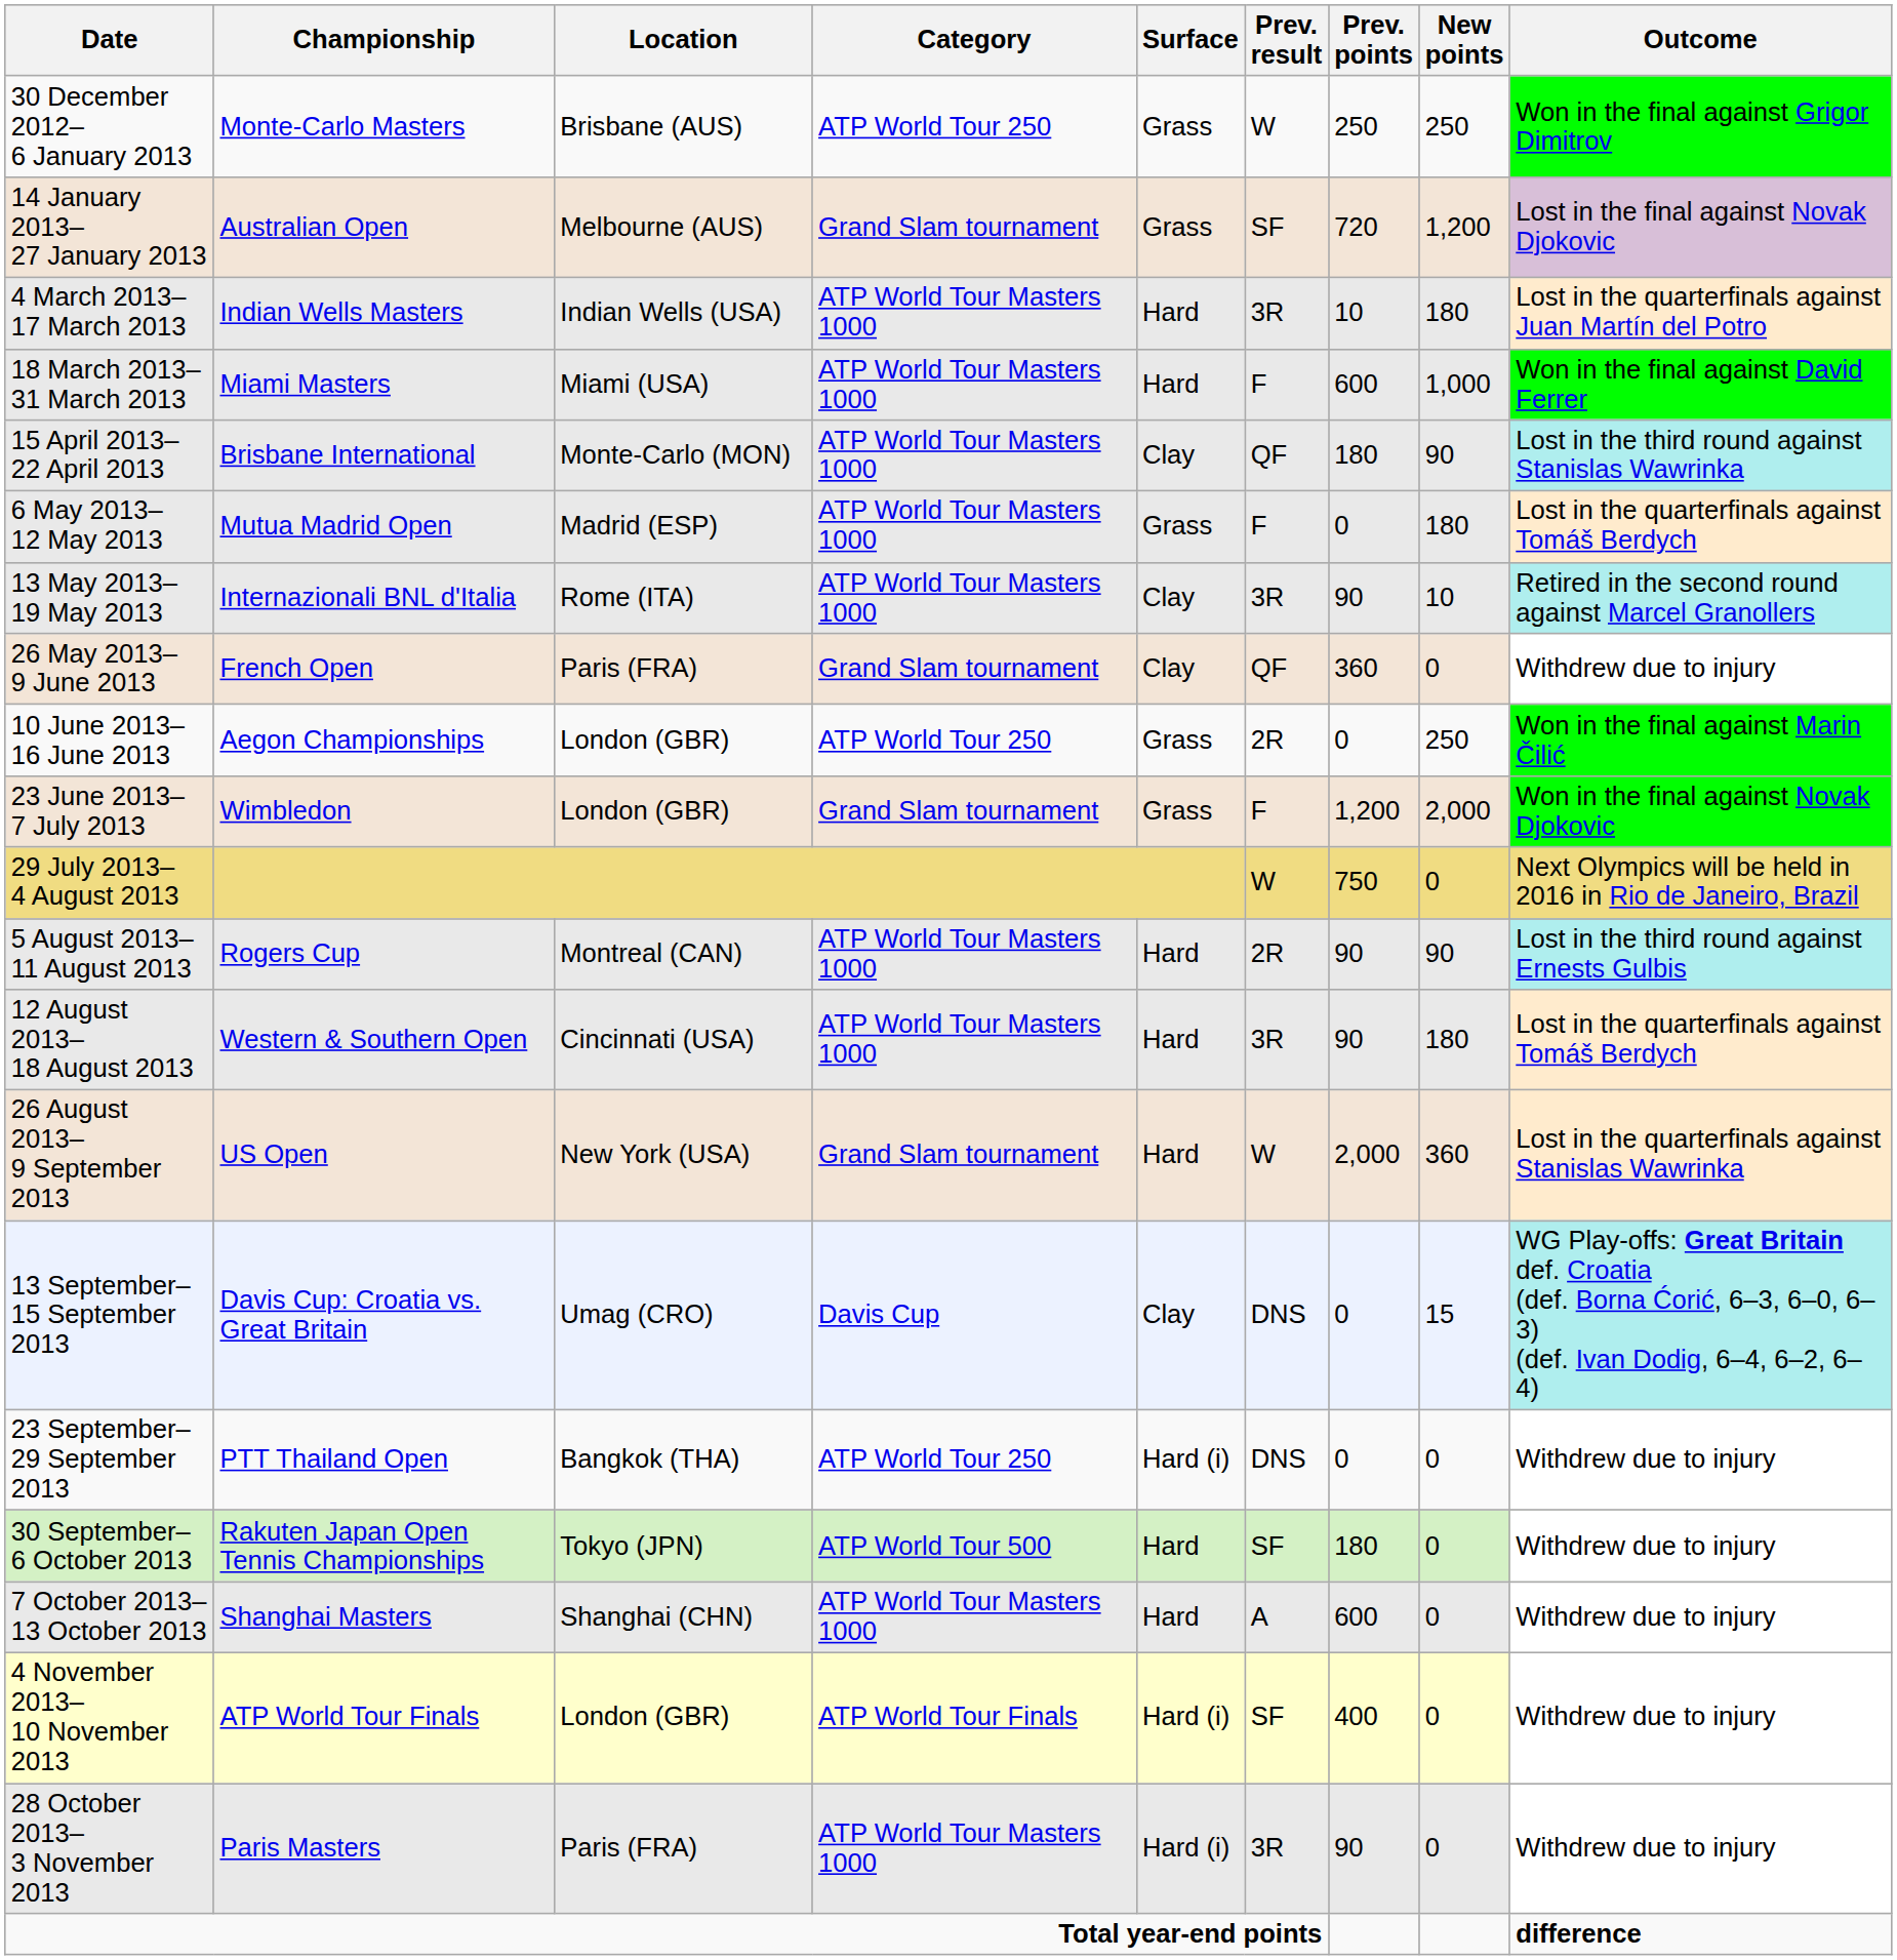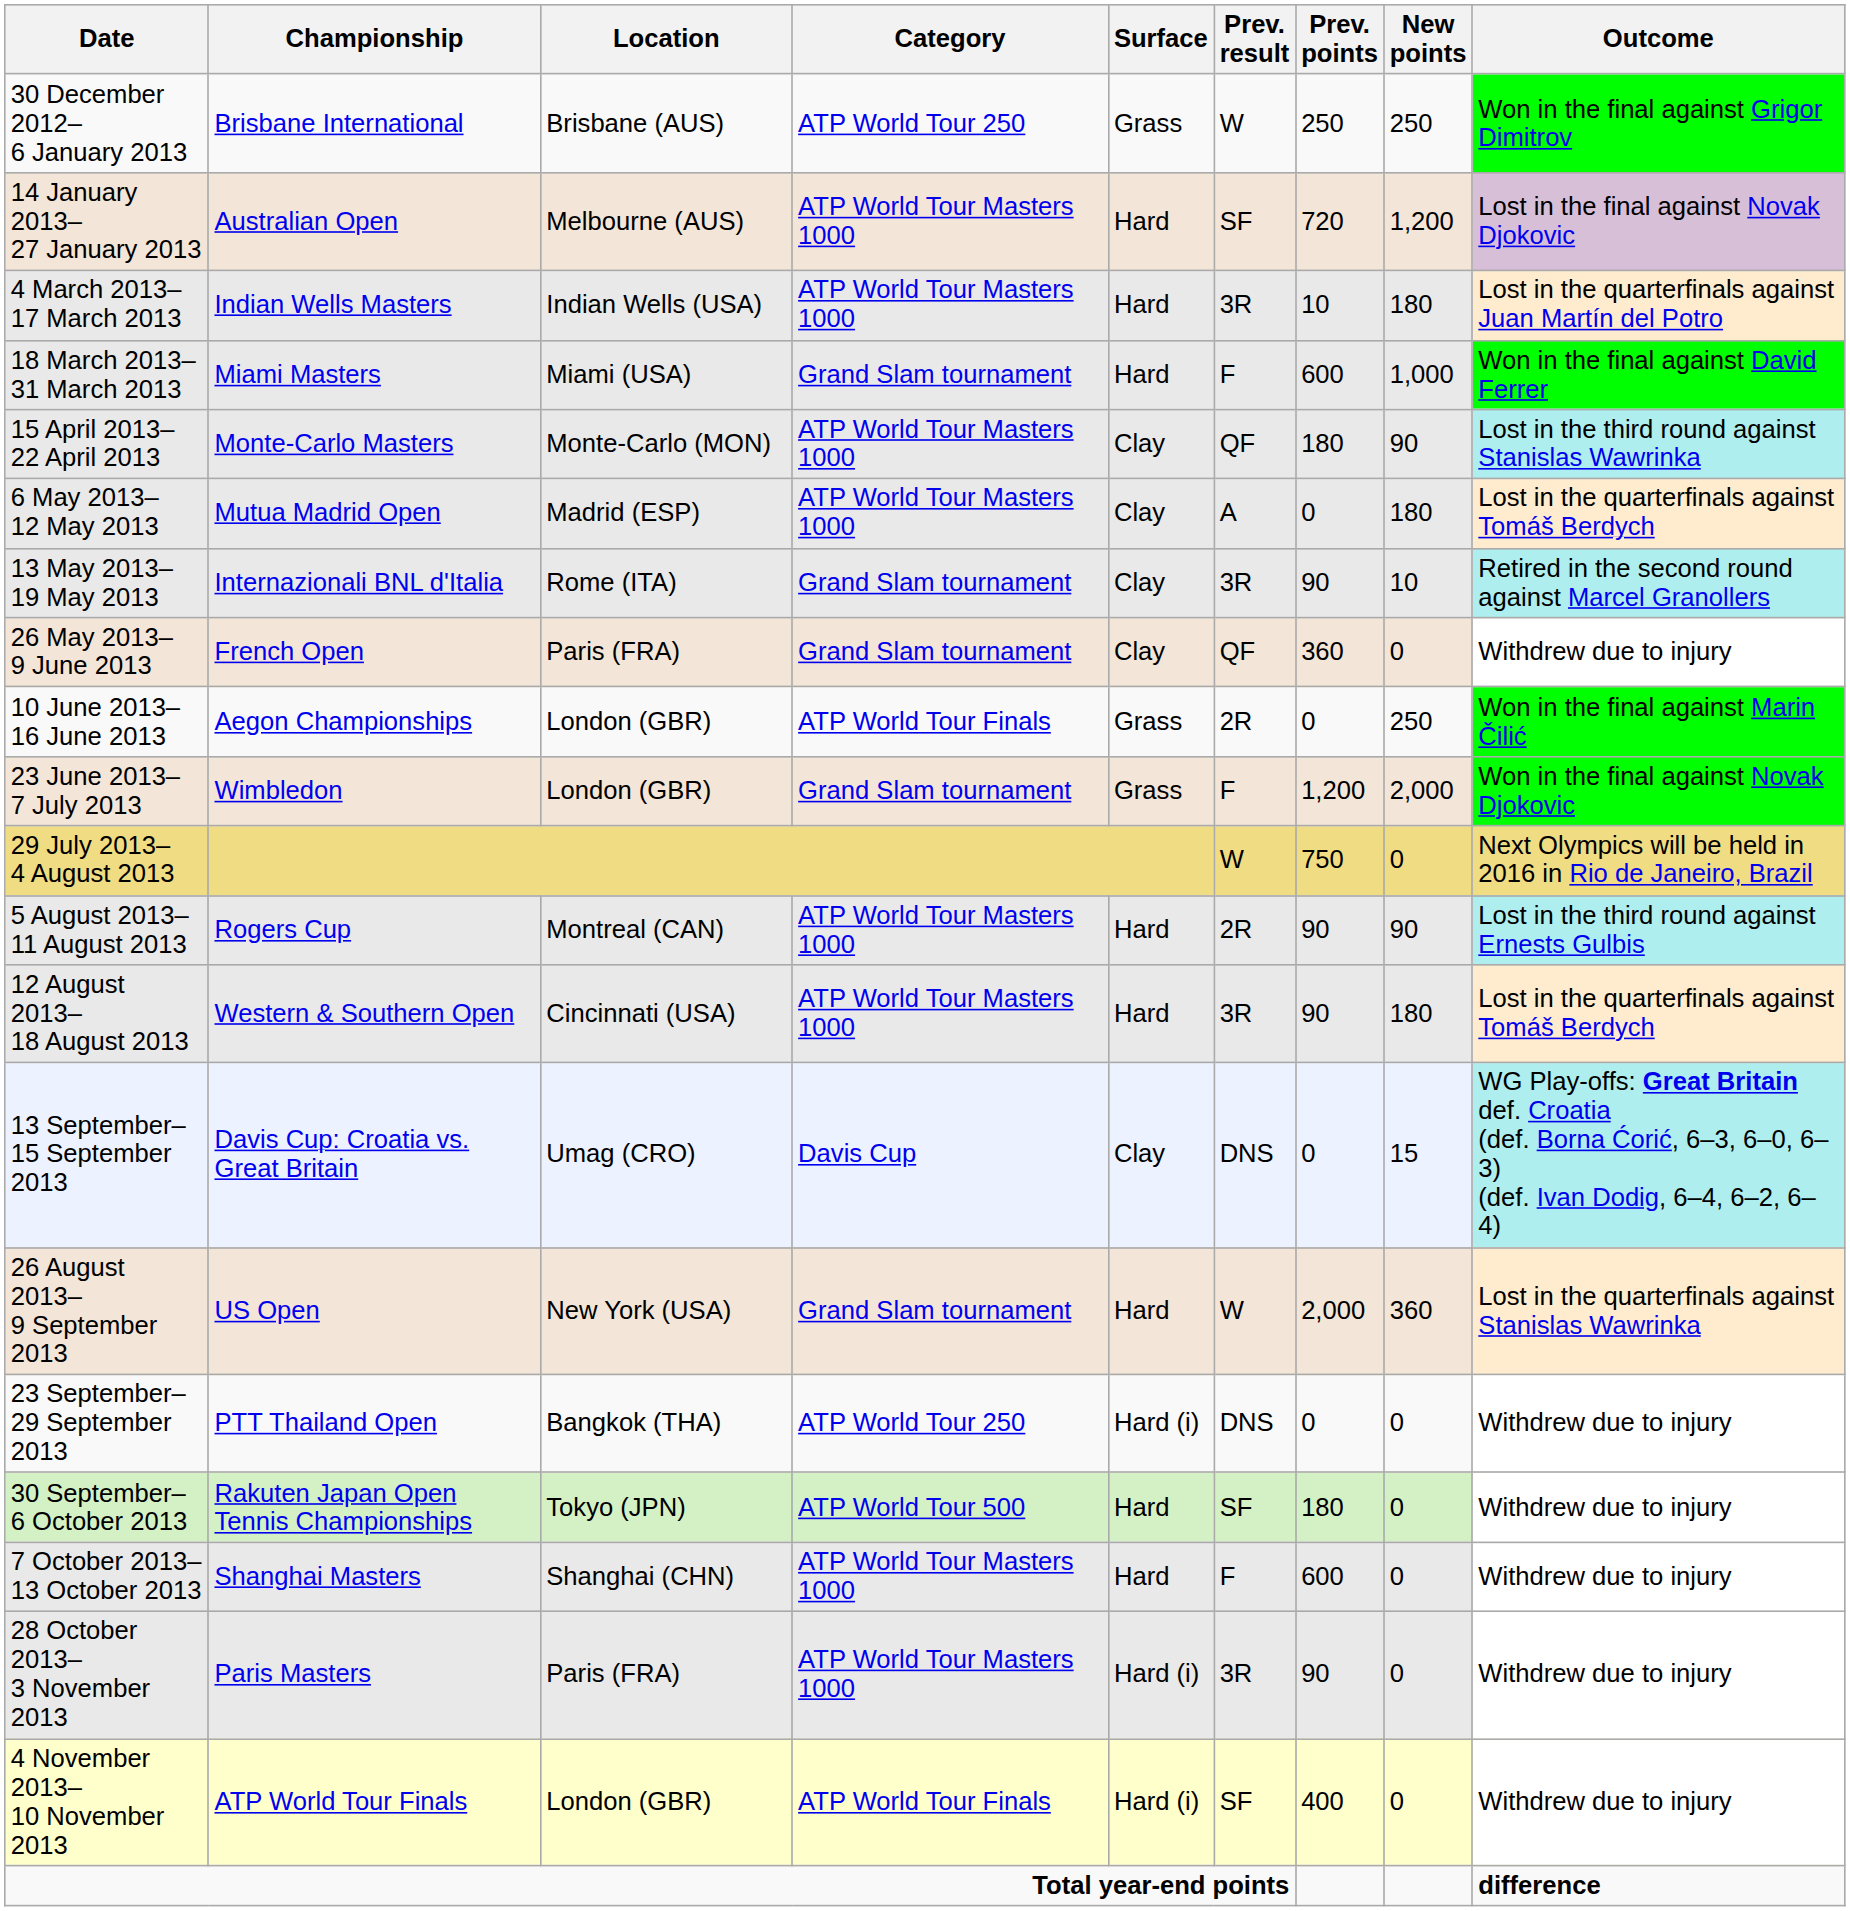30 December 2012– 6 January 2013 | Championship: Monte-Carlo Masters -> Brisbane International
14 January 2013– 27 January 2013 | Category: Grand Slam tournament -> ATP World Tour Masters 1000
14 January 2013– 27 January 2013 | Surface: Grass -> Hard
18 March 2013– 31 March 2013 | Category: ATP World Tour Masters 1000 -> Grand Slam tournament
15 April 2013– 22 April 2013 | Championship: Brisbane International -> Monte-Carlo Masters
6 May 2013– 12 May 2013 | Surface: Grass -> Clay
6 May 2013– 12 May 2013 | Prev. result: F -> A
13 May 2013– 19 May 2013 | Category: ATP World Tour Masters 1000 -> Grand Slam tournament
10 June 2013– 16 June 2013 | Category: ATP World Tour 250 -> ATP World Tour Finals
rows swapped: 26 August 2013– 9 September 2013 <-> 13 September– 15 September 2013
7 October 2013– 13 October 2013 | Prev. result: A -> F
rows swapped: 28 October 2013– 3 November 2013 <-> 4 November 2013– 10 November 2013
